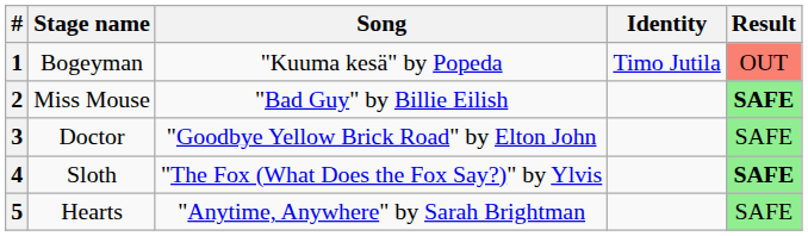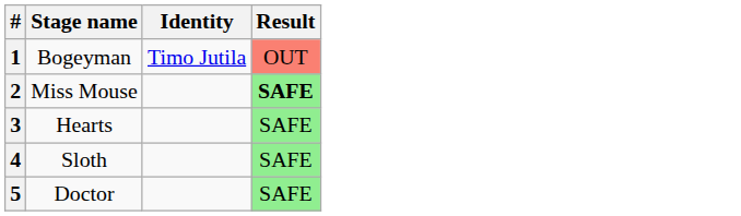- column: Song | "Kuuma kesä" by Popeda | "Bad Guy" by Billie Eilish | "Goodbye Yellow Brick Road" by Elton John | "The Fox (What Does the Fox Say?)" by Ylvis | "Anytime, Anywhere" by Sarah Brightman
3 | Stage name: Doctor -> Hearts
4 | Result: bold -> normal
5 | Stage name: Hearts -> Doctor
